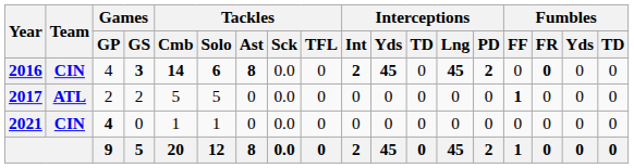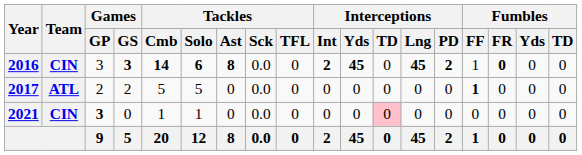2016 | Games / GP: 4 -> 3
2016 | Fumbles / FF: 0 -> 1
2021 | Games / GP: 4 -> 3
2021 | Interceptions / TD: no background -> pink background
